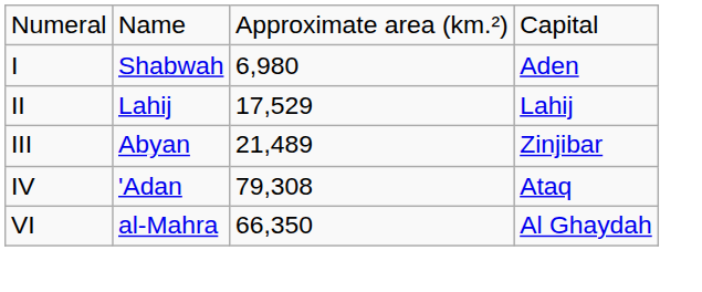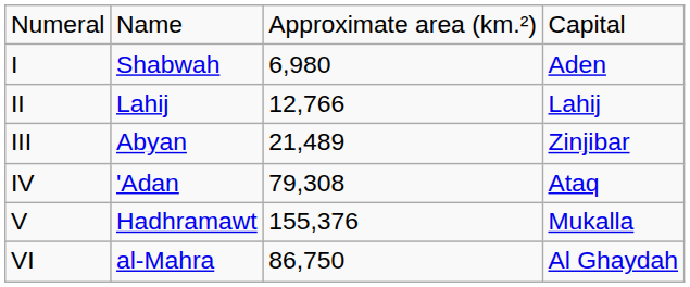II | column 3: 17,529 -> 12,766
+ row: V | Hadhramawt | 155,376 | Mukalla
VI | column 3: 66,350 -> 86,750
